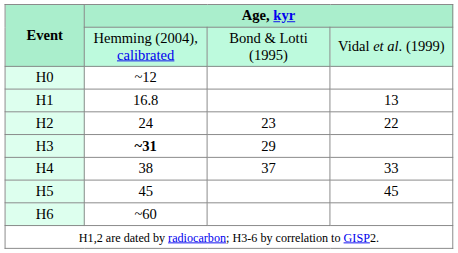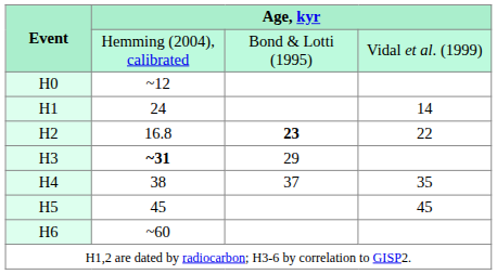H1 | column 2: 16.8 -> 24
H1 | column 4: 13 -> 14
H2 | column 2: 24 -> 16.8
H2 | column 3: normal -> bold
H4 | column 4: 33 -> 35
